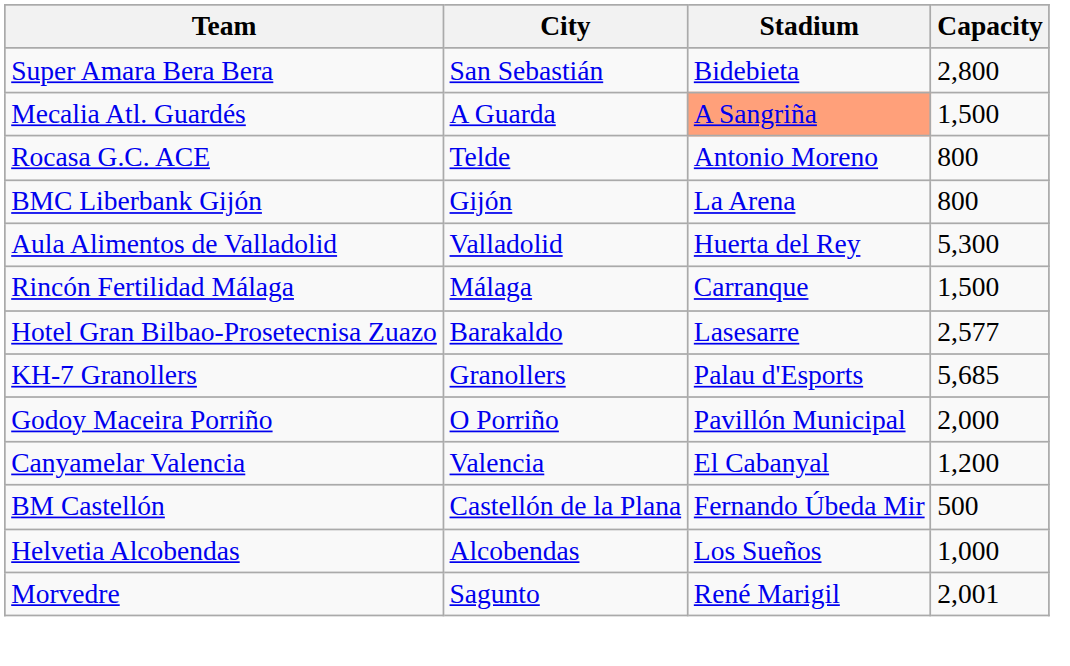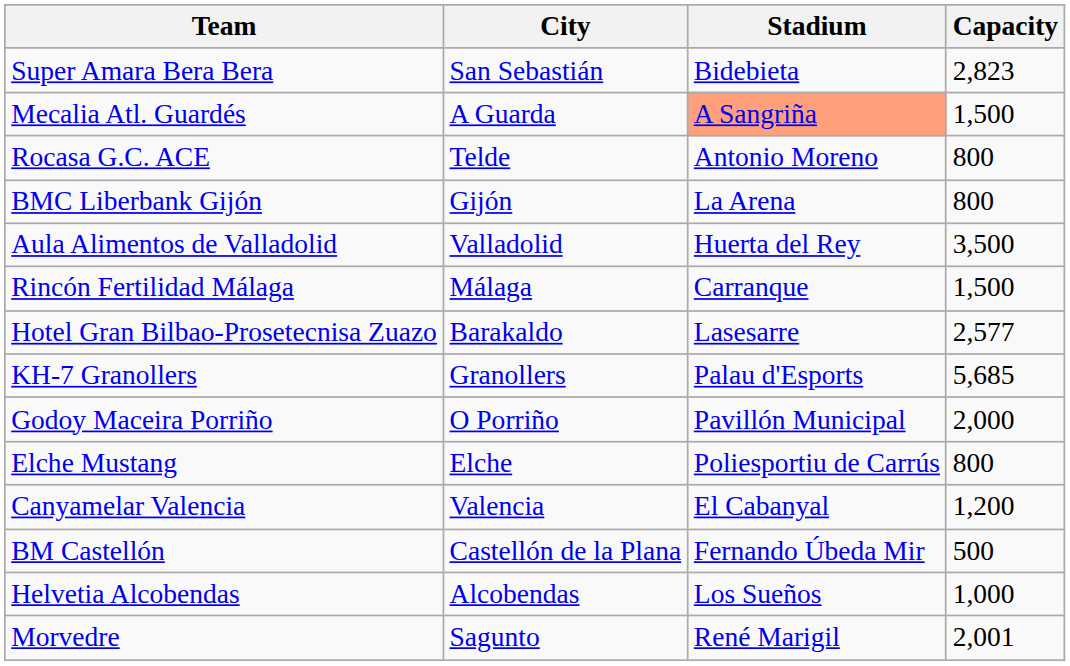Super Amara Bera Bera | Capacity: 2,800 -> 2,823
Aula Alimentos de Valladolid | Capacity: 5,300 -> 3,500
+ row: Elche Mustang | Elche | Poliesportiu de Carrús | 800
